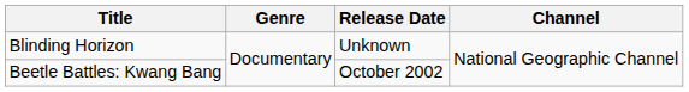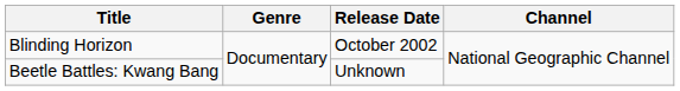Blinding Horizon | Release Date: Unknown -> October 2002
Beetle Battles: Kwang Bang | Release Date: October 2002 -> Unknown
